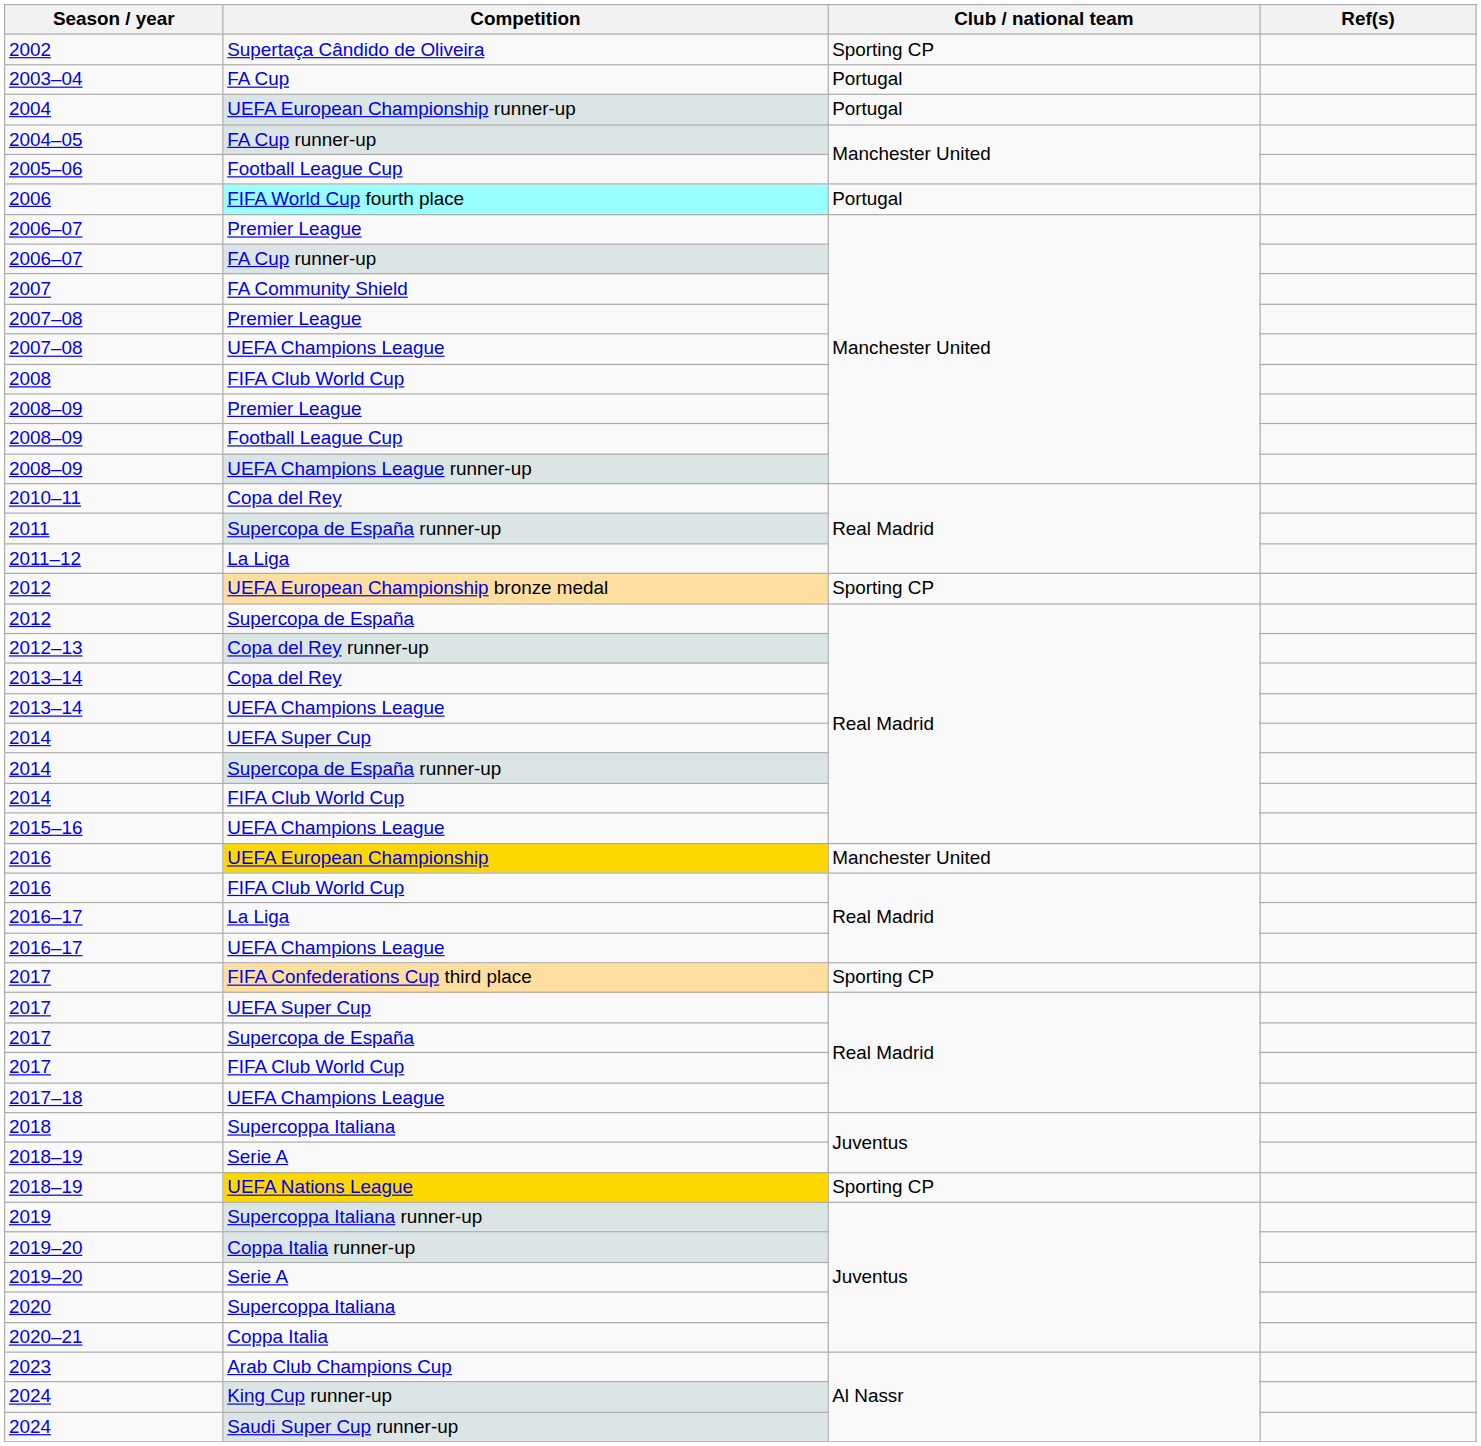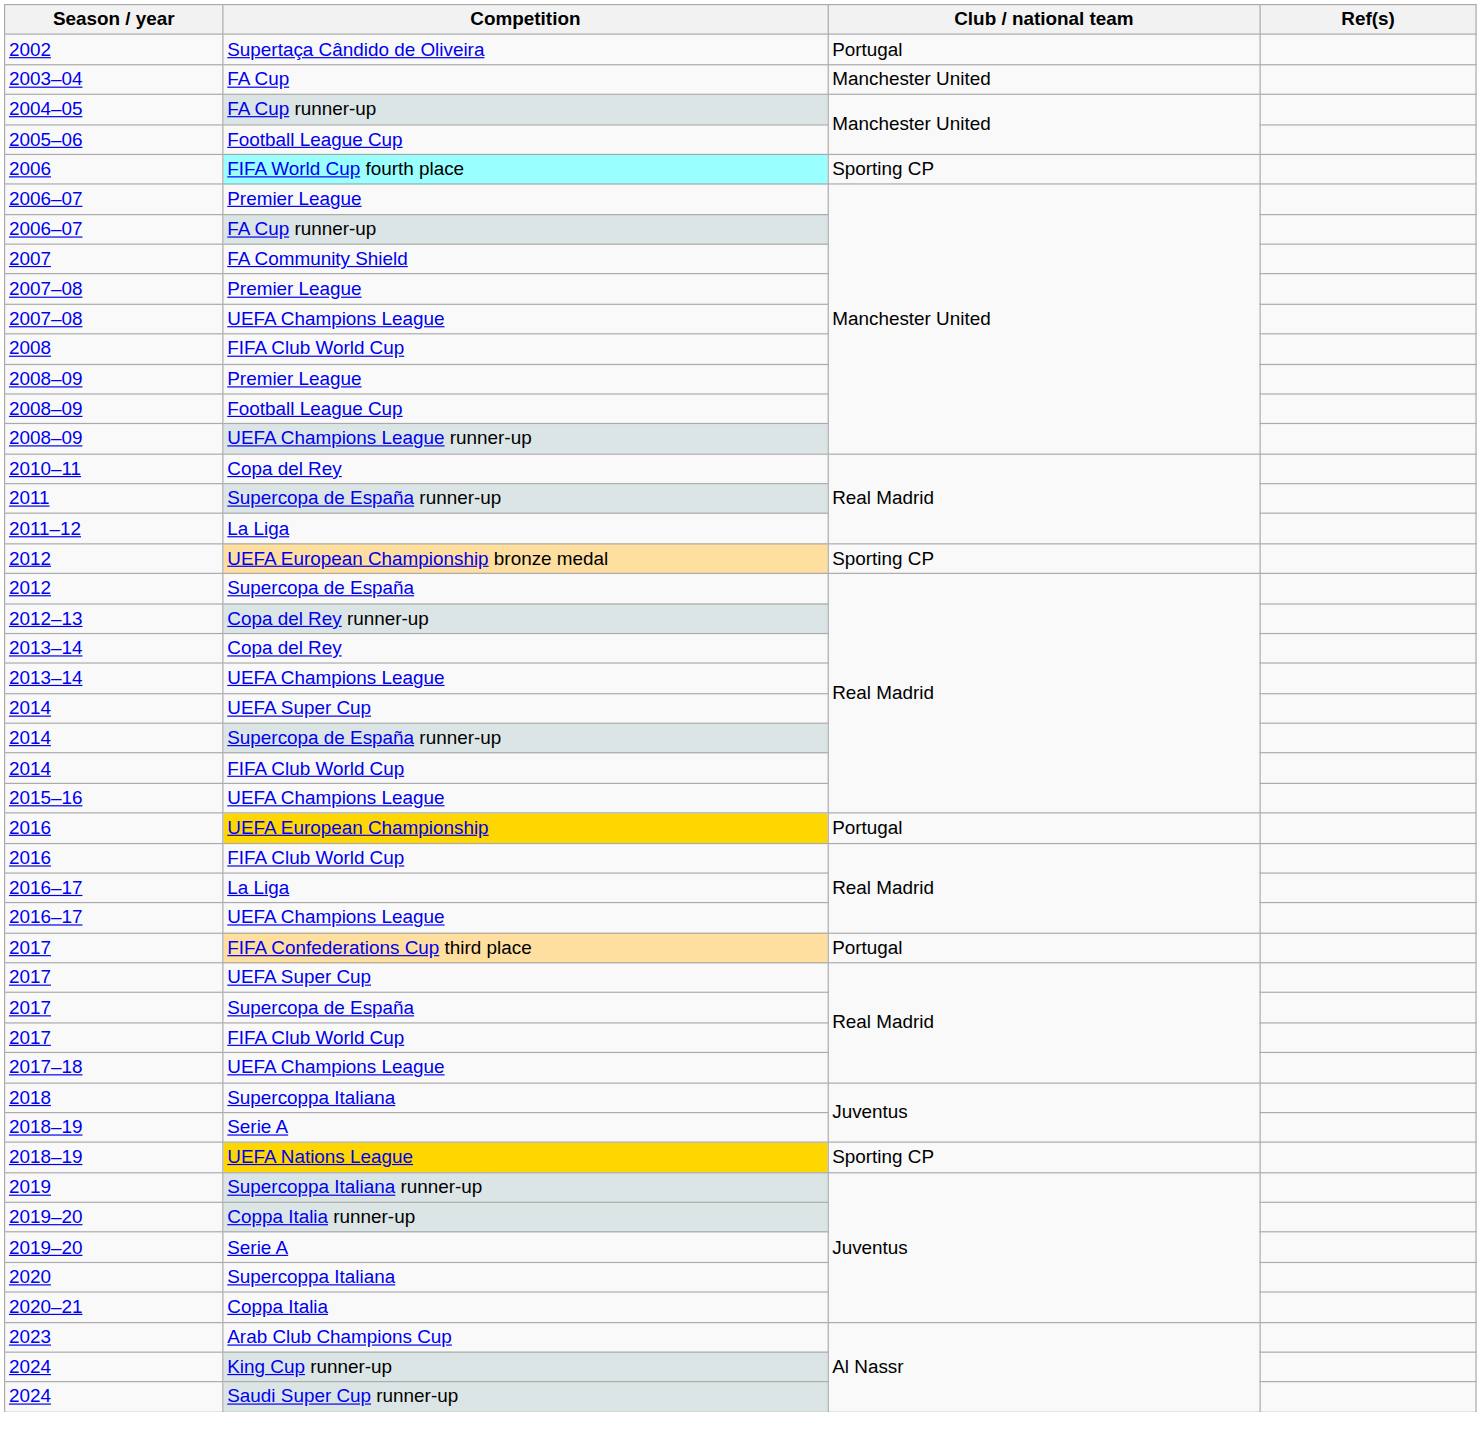2002 | Club / national team: Sporting CP -> Portugal
2003–04 | Club / national team: Portugal -> Manchester United
- row: 2004 | UEFA European Championship runner-up | Portugal
2006 | Club / national team: Portugal -> Sporting CP
2016 / UEFA European Championship | Club / national team: Manchester United -> Portugal
2017 / FIFA Confederations Cup third place | Club / national team: Sporting CP -> Portugal
